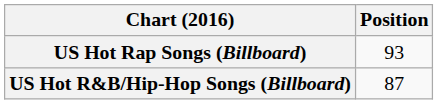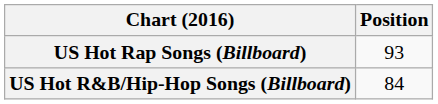US Hot R&B/Hip-Hop Songs (Billboard) | Position: 87 -> 84
